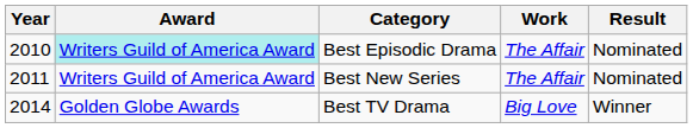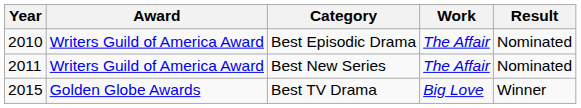Best Episodic Drama | Award: paleturquoise background -> no background
Best TV Drama | Year: 2014 -> 2015
